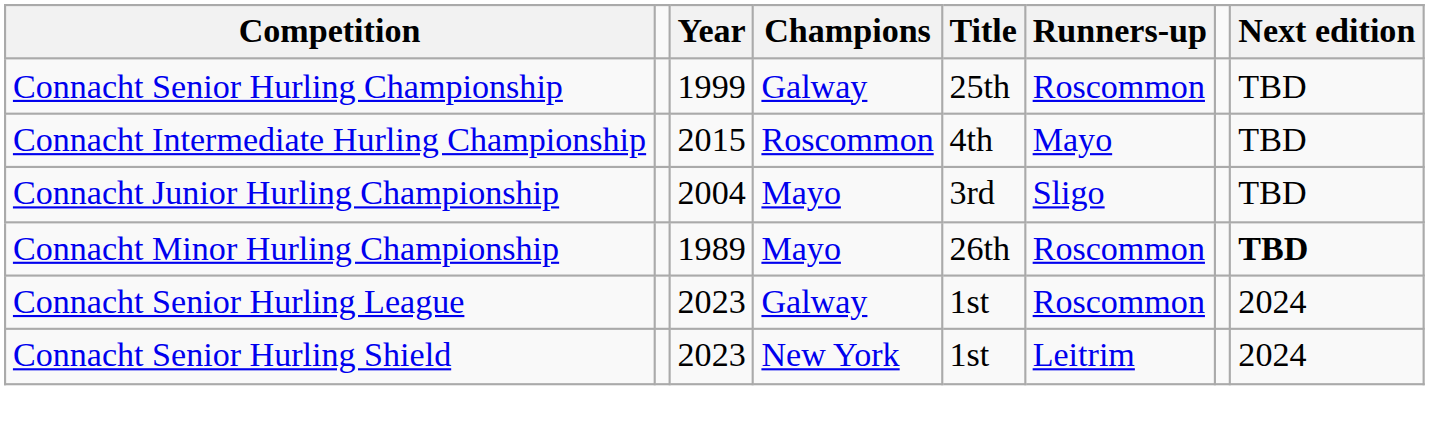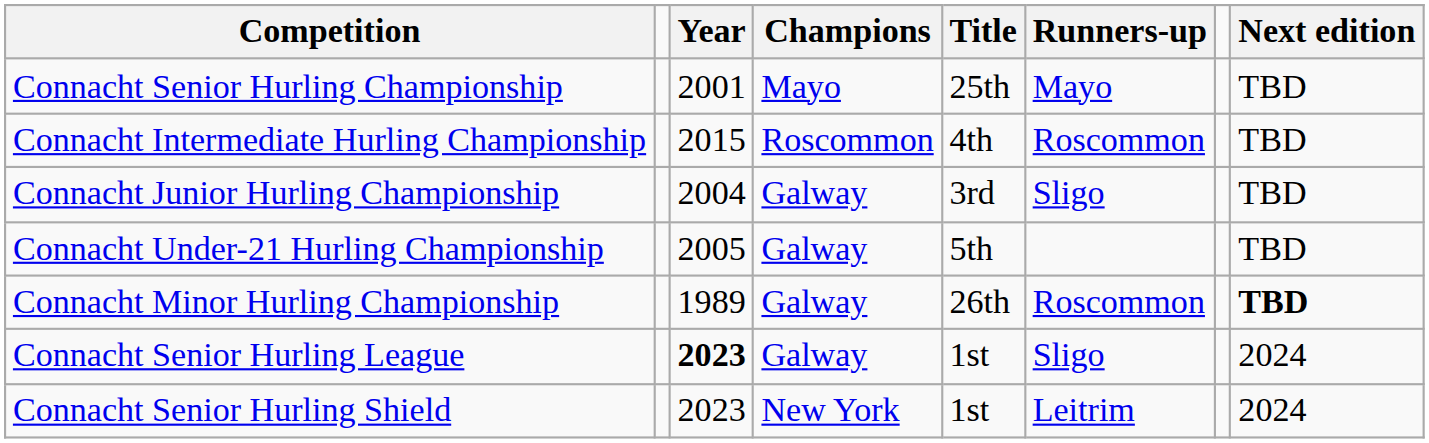Connacht Senior Hurling Championship | Year: 1999 -> 2001
Connacht Senior Hurling Championship | Champions: Galway -> Mayo
Connacht Senior Hurling Championship | Runners-up: Roscommon -> Mayo
Connacht Intermediate Hurling Championship | Runners-up: Mayo -> Roscommon
Connacht Junior Hurling Championship | Champions: Mayo -> Galway
+ row: Connacht Under-21 Hurling Championship | 2005 | Galway | 5th | TBD
Connacht Minor Hurling Championship | Champions: Mayo -> Galway
Connacht Senior Hurling League | Year: normal -> bold
Connacht Senior Hurling League | Runners-up: Roscommon -> Sligo
